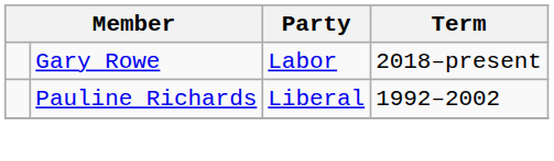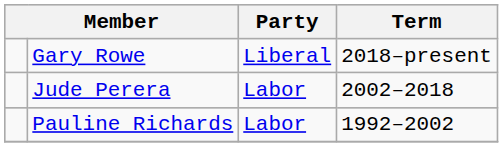Gary Rowe | Party: Labor -> Liberal
+ row: Jude Perera | Labor | 2002–2018
Pauline Richards | Party: Liberal -> Labor
